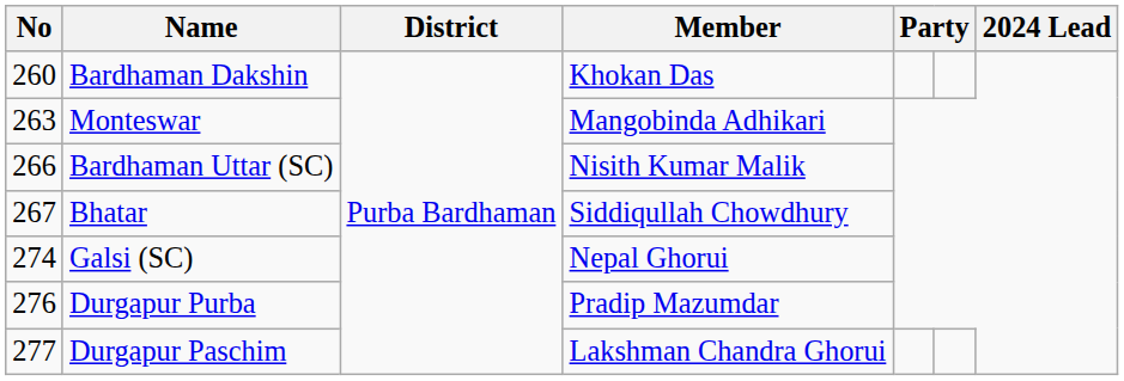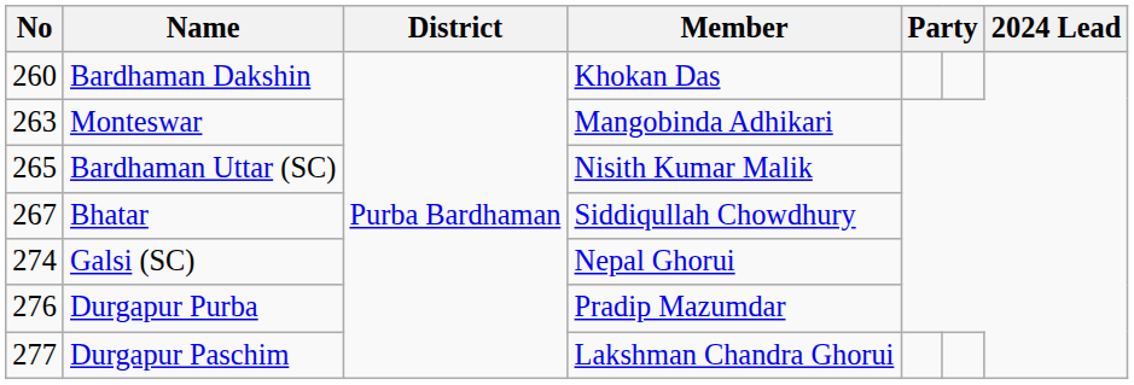Bardhaman Uttar (SC) | No: 266 -> 265
